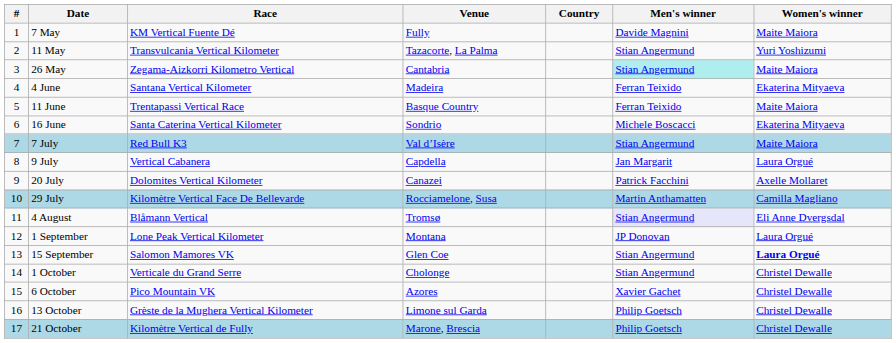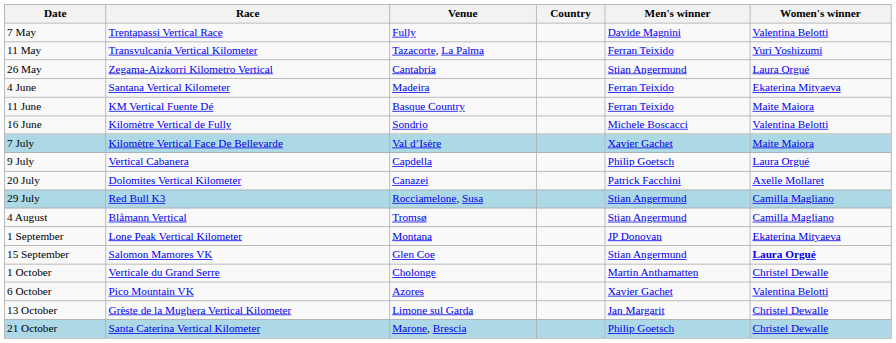- column: # | 1 | 2 | 3 | 4 | 5 | 6 | 7 | 8 | 9 | 10 | 11 | 12 | 13 | 14 | 15 | 16 | 17
7 May | Race: KM Vertical Fuente Dé -> Trentapassi Vertical Race
7 May | Women's winner: Maite Maiora -> Valentina Belotti
11 May | Men's winner: Stian Angermund -> Ferran Teixido
26 May | Men's winner: paleturquoise background -> no background
26 May | Women's winner: Maite Maiora -> Laura Orgué
11 June | Race: Trentapassi Vertical Race -> KM Vertical Fuente Dé
16 June | Race: Santa Caterina Vertical Kilometer -> Kilomètre Vertical de Fully
16 June | Women's winner: Ekaterina Mityaeva -> Valentina Belotti
7 July | Race: Red Bull K3 -> Kilomètre Vertical Face De Bellevarde
7 July | Men's winner: Stian Angermund -> Xavier Gachet
9 July | Men's winner: Jan Margarit -> Philip Goetsch
29 July | Race: Kilomètre Vertical Face De Bellevarde -> Red Bull K3
29 July | Men's winner: Martin Anthamatten -> Stian Angermund
4 August | Men's winner: lavender background -> no background
4 August | Women's winner: Eli Anne Dvergsdal -> Camilla Magliano
1 September | Women's winner: Laura Orgué -> Ekaterina Mityaeva
1 October | Men's winner: Stian Angermund -> Martin Anthamatten
6 October | Women's winner: Christel Dewalle -> Valentina Belotti
13 October | Men's winner: Philip Goetsch -> Jan Margarit
21 October | Race: Kilomètre Vertical de Fully -> Santa Caterina Vertical Kilometer
